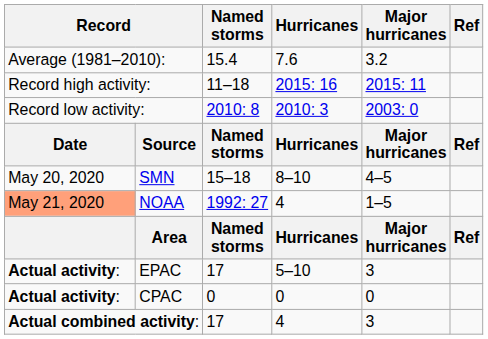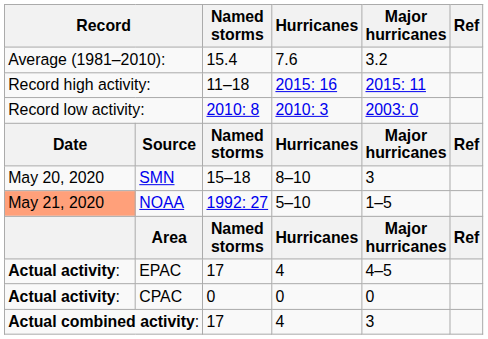SMN | Major hurricanes: 4–5 -> 3
NOAA | Hurricanes: 4 -> 5–10
EPAC | Hurricanes: 5–10 -> 4
EPAC | Major hurricanes: 3 -> 4–5
